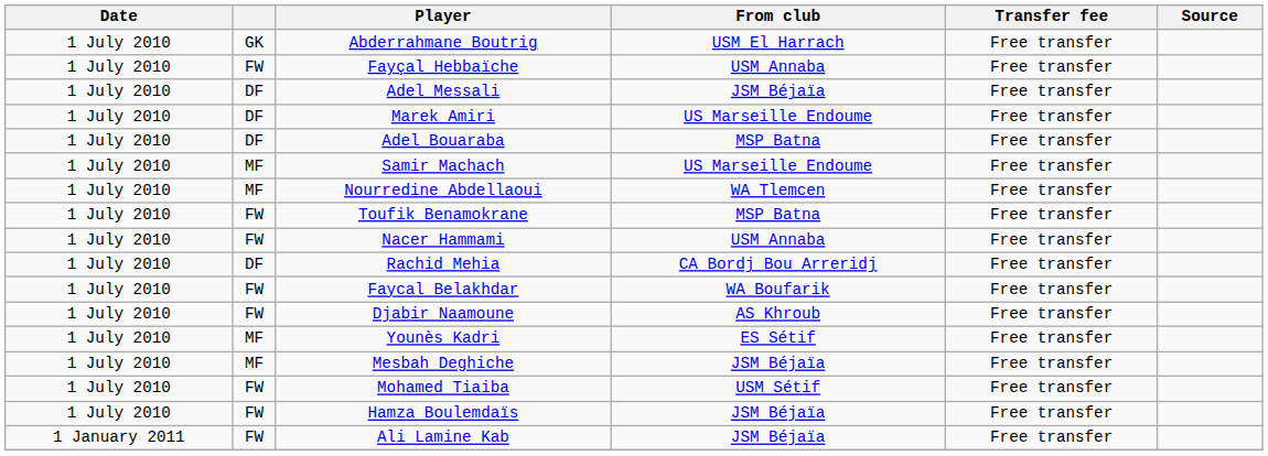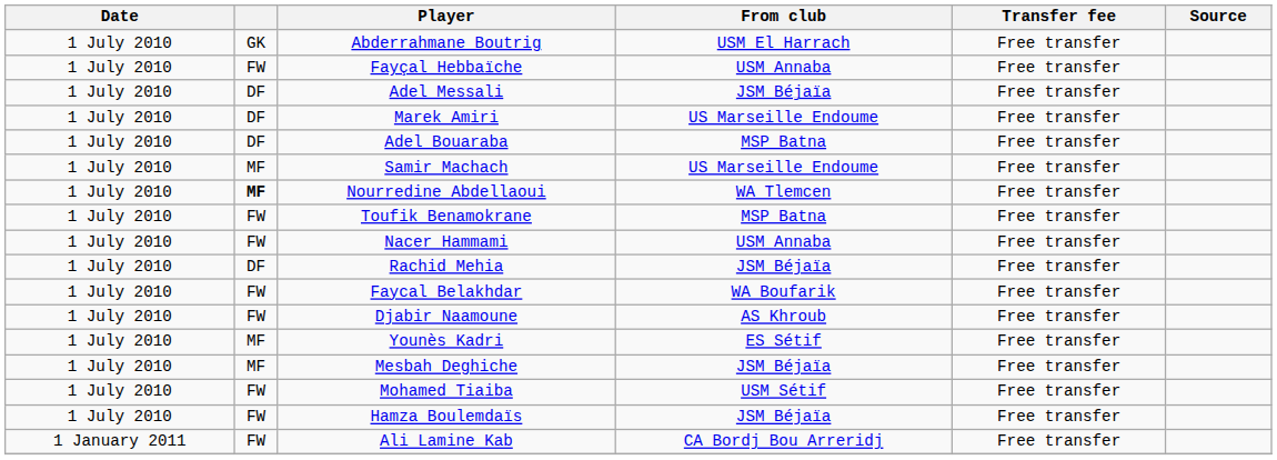Nourredine Abdellaoui | column 2: normal -> bold
Rachid Mehia | From club: CA Bordj Bou Arreridj -> JSM Béjaïa
Ali Lamine Kab | From club: JSM Béjaïa -> CA Bordj Bou Arreridj
